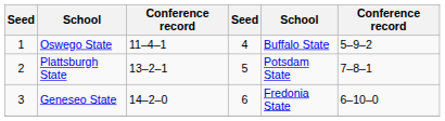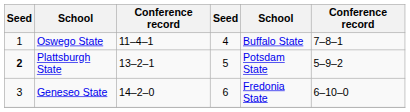Oswego State | column 6: 5–9–2 -> 7–8–1
Plattsburgh State | column 1: normal -> bold
Plattsburgh State | column 6: 7–8–1 -> 5–9–2
